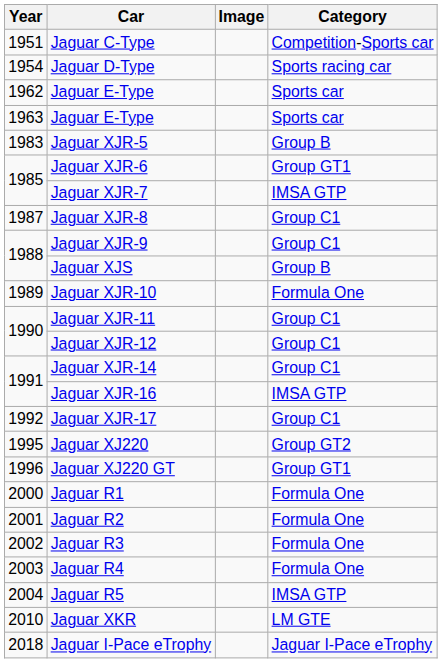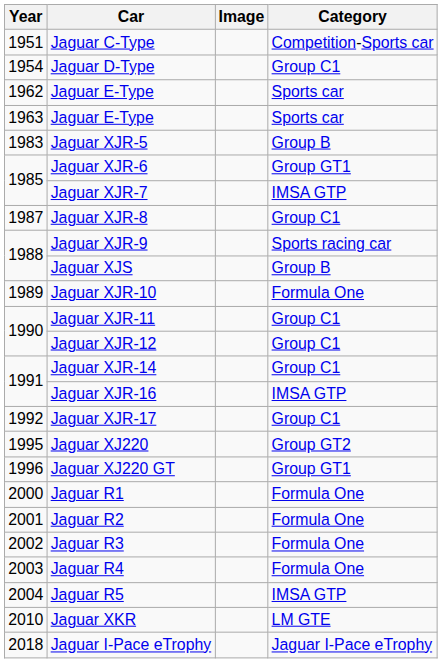Jaguar D-Type | Category: Sports racing car -> Group C1
Jaguar XJR-9 | Category: Group C1 -> Sports racing car
